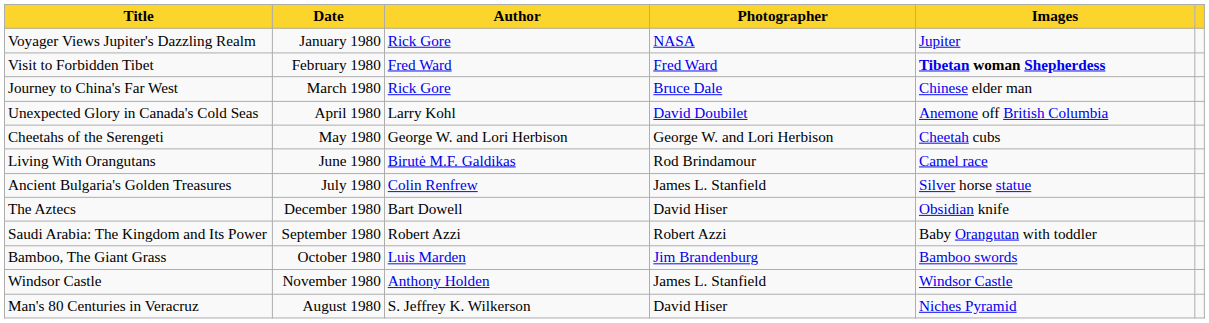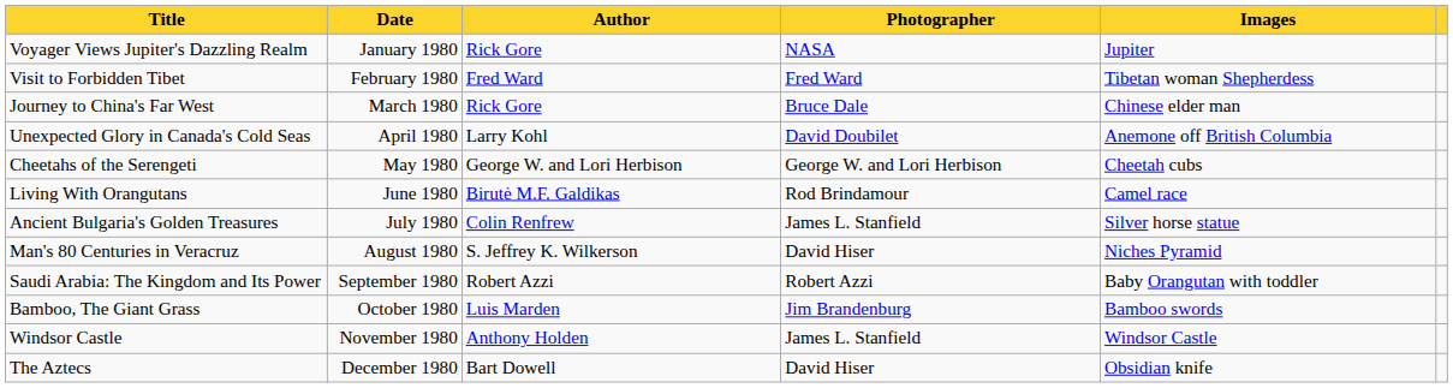Visit to Forbidden Tibet | Images: bold -> normal
rows swapped: Man's 80 Centuries in Veracruz <-> The Aztecs
